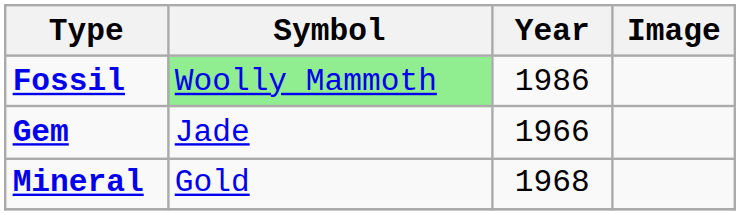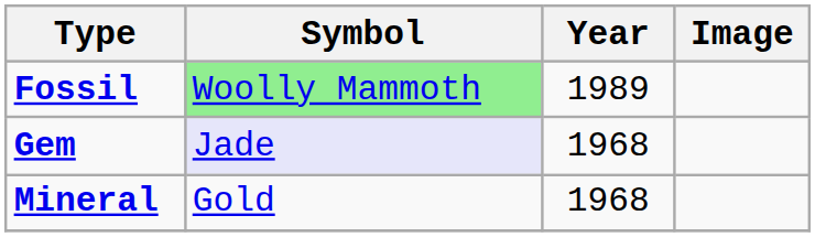Fossil | Year: 1986 -> 1989
Gem | Symbol: no background -> lavender background
Gem | Year: 1966 -> 1968
